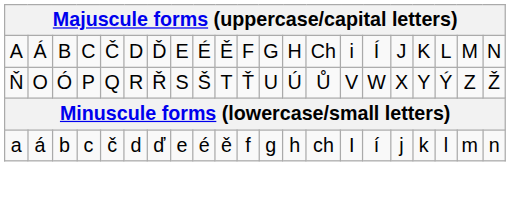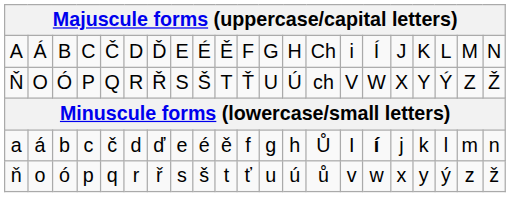Ň | column 14: Ů -> ch
a | column 14: ch -> Ů
a | column 16: normal -> bold
+ row: ň | o | ó | p | q | r | ř | s | š | t | ť | u | ú | ů | v | w | x | y | ý | z | ž
